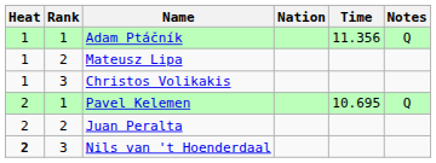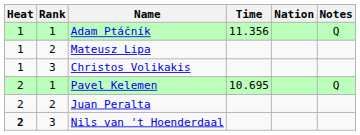columns swapped: Nation <-> Time
